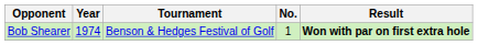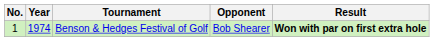columns swapped: No. <-> Opponent
